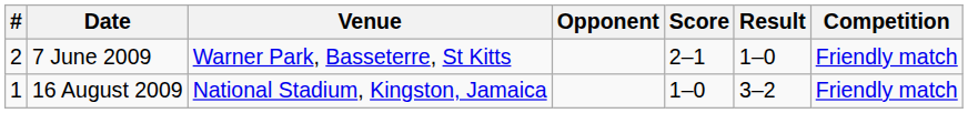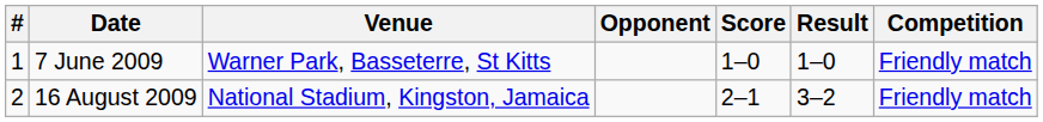7 June 2009 | #: 2 -> 1
7 June 2009 | Score: 2–1 -> 1–0
16 August 2009 | #: 1 -> 2
16 August 2009 | Score: 1–0 -> 2–1
